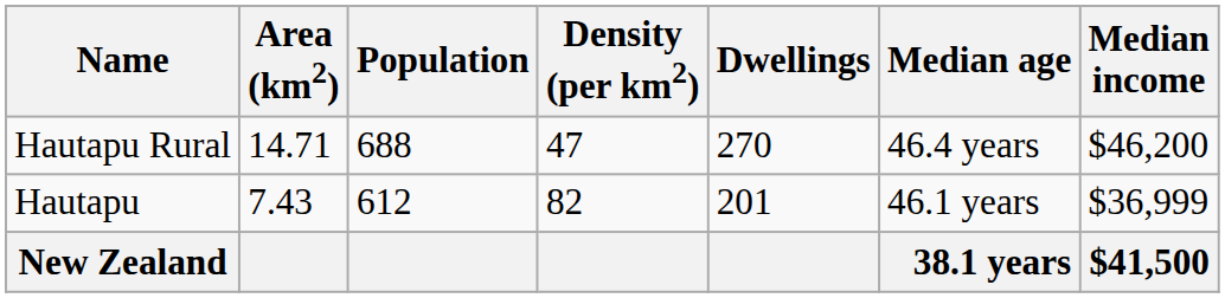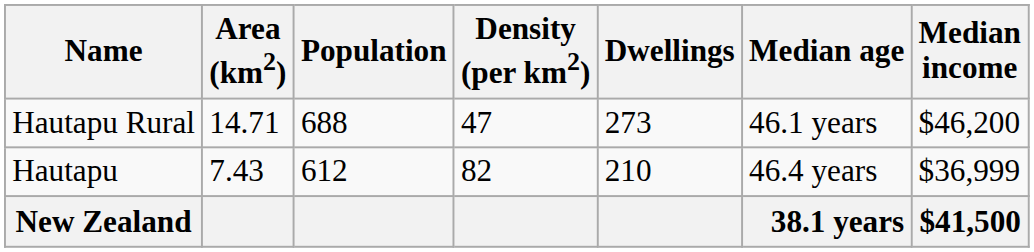Hautapu Rural | Dwellings: 270 -> 273
Hautapu Rural | Median age: 46.4 years -> 46.1 years
Hautapu | Dwellings: 201 -> 210
Hautapu | Median age: 46.1 years -> 46.4 years
